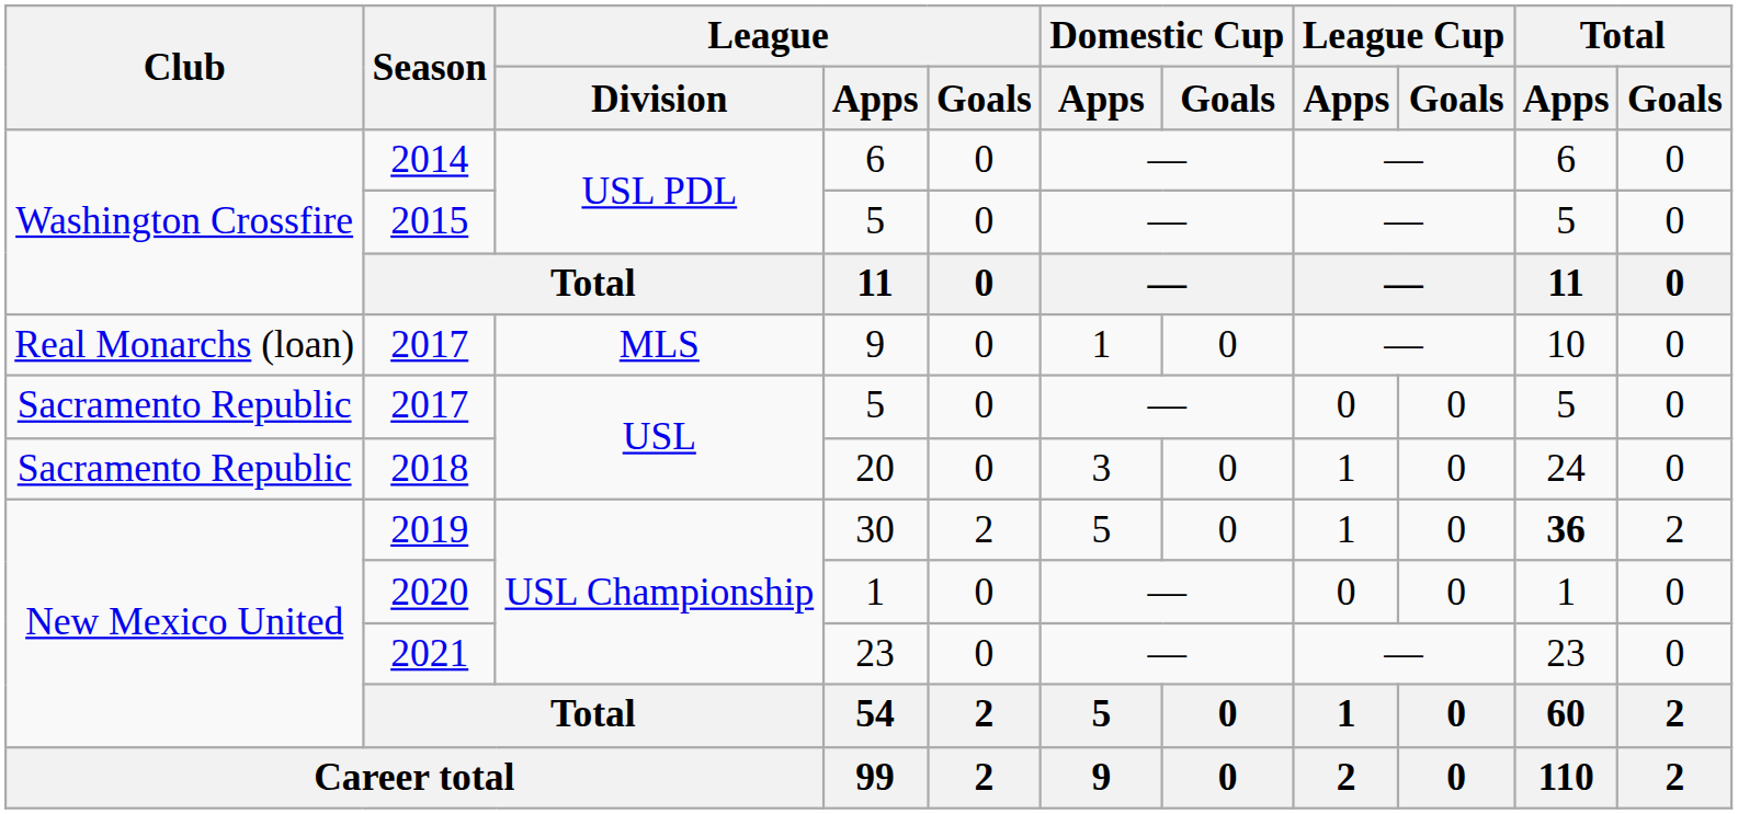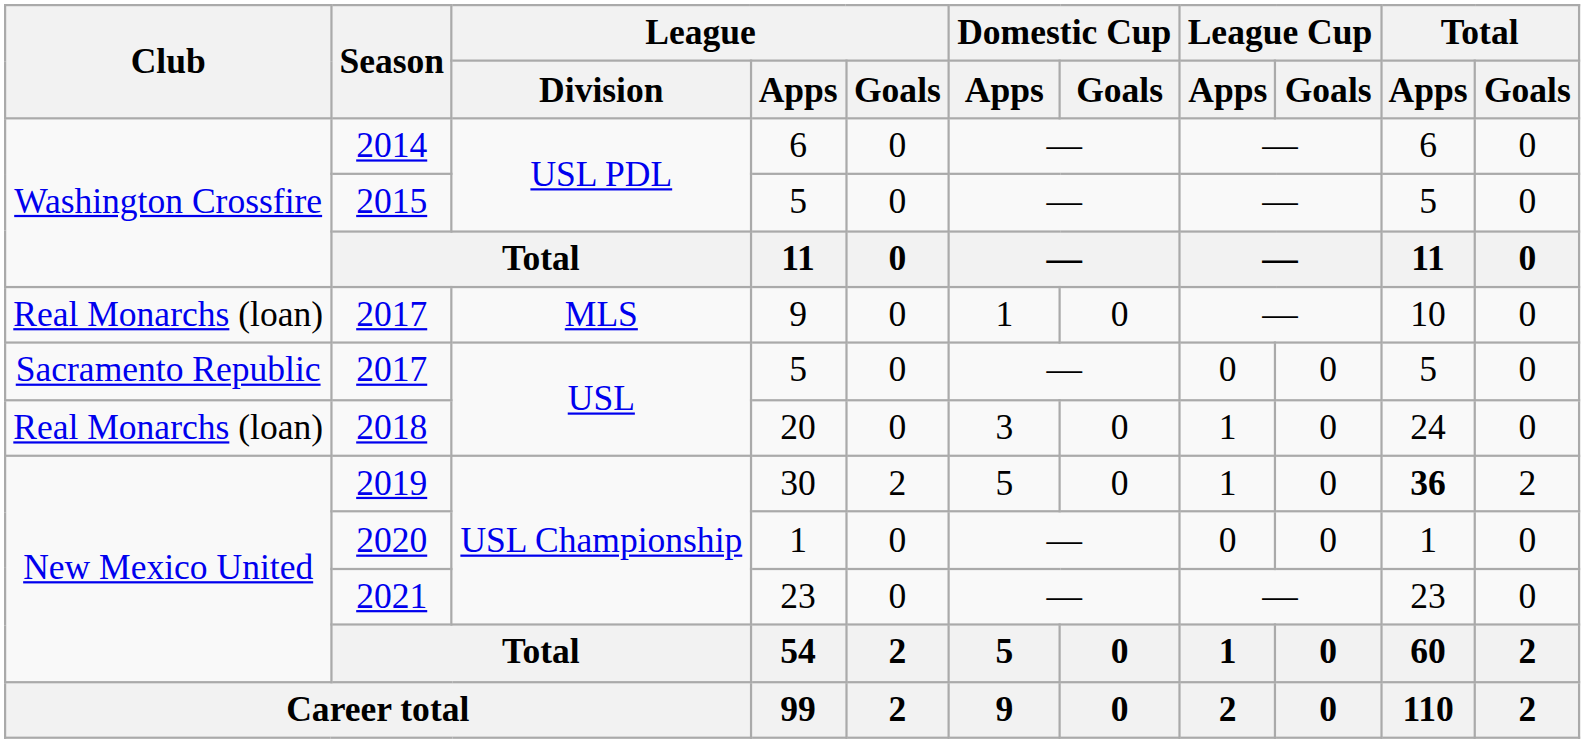2018 | Club: Sacramento Republic -> Real Monarchs (loan)
